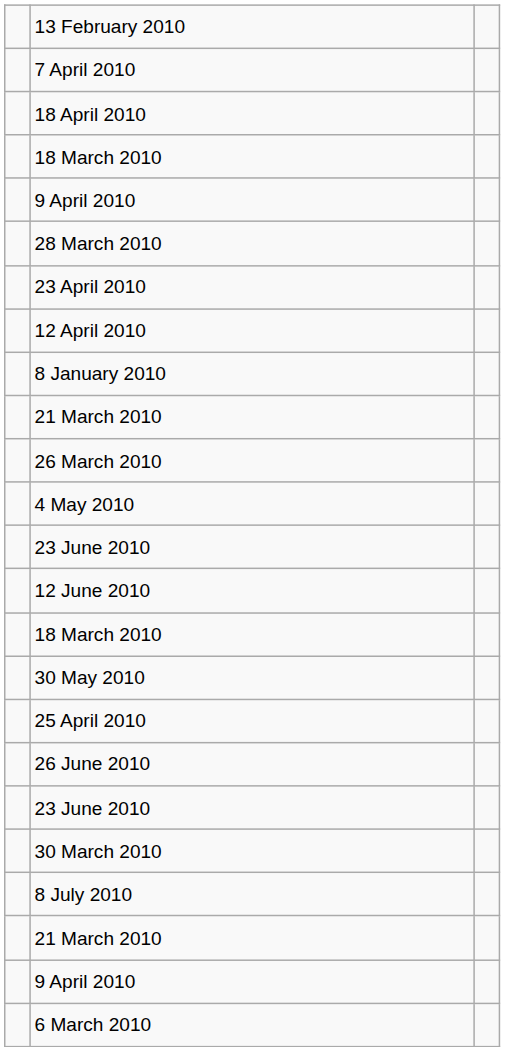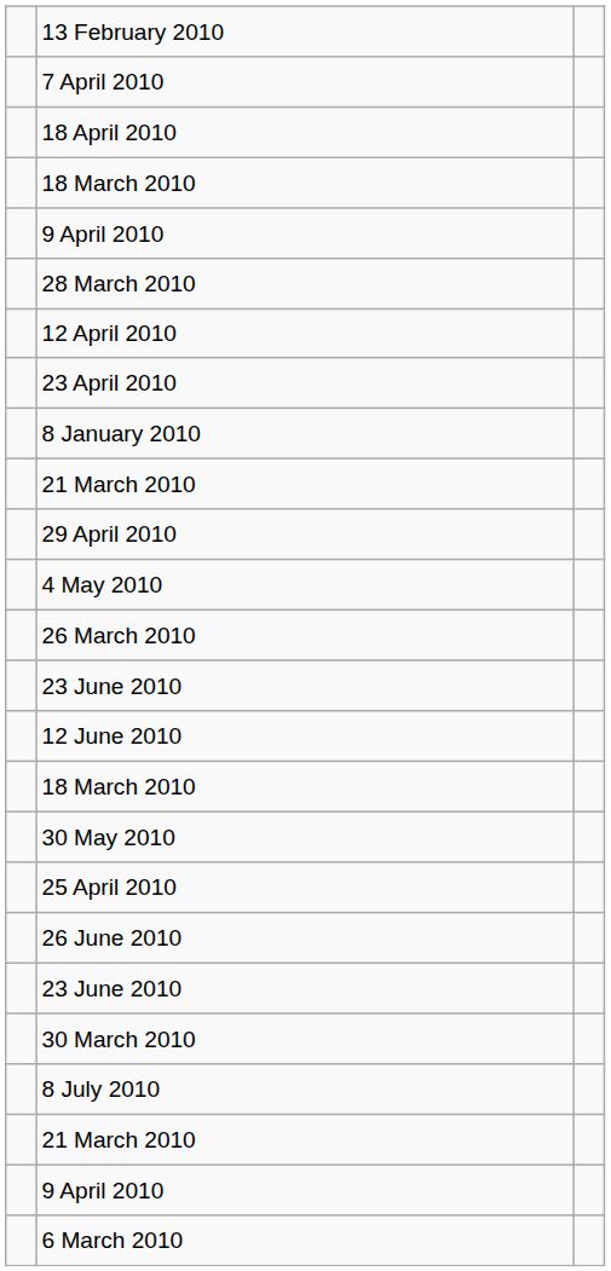rows swapped: 12 April 2010 <-> 23 April 2010
+ row: 29 April 2010
rows swapped: 4 May 2010 <-> 26 March 2010
